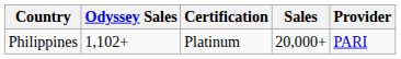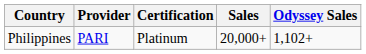columns swapped: Provider <-> Odyssey Sales
